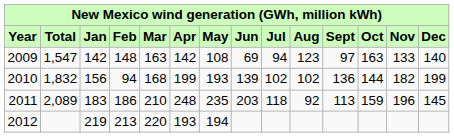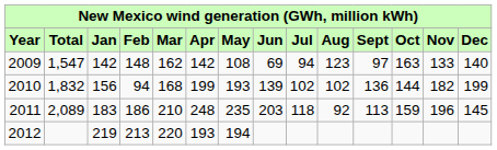2009 | Mar: 163 -> 162
